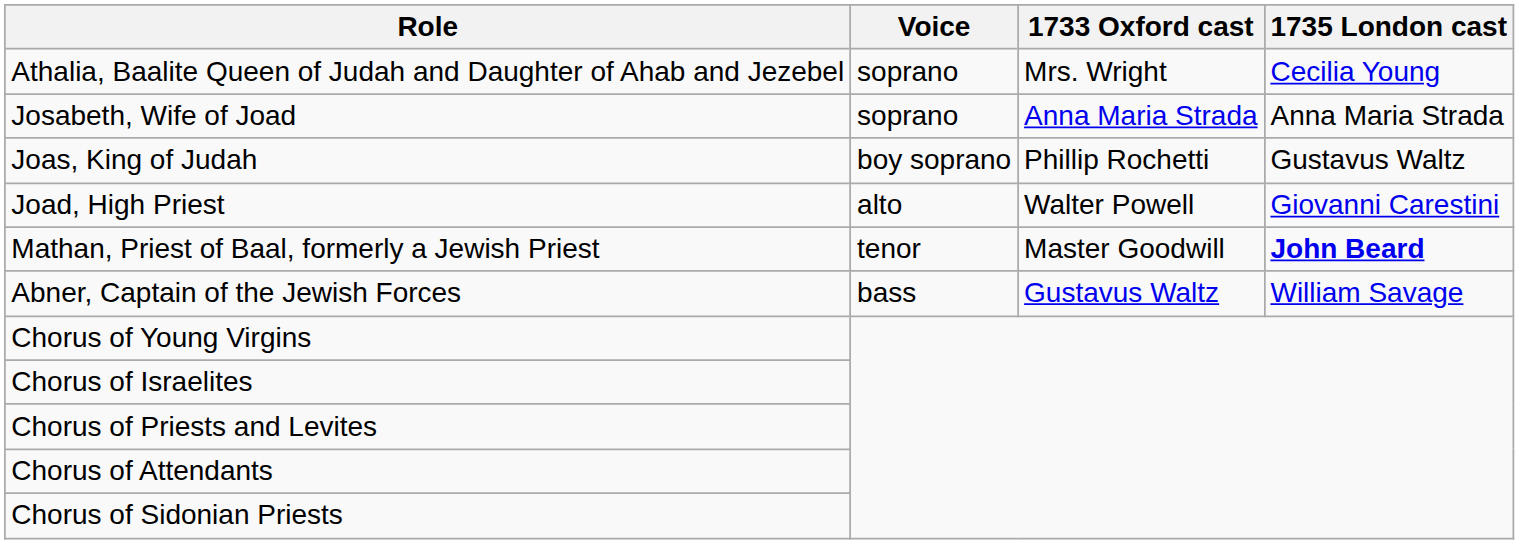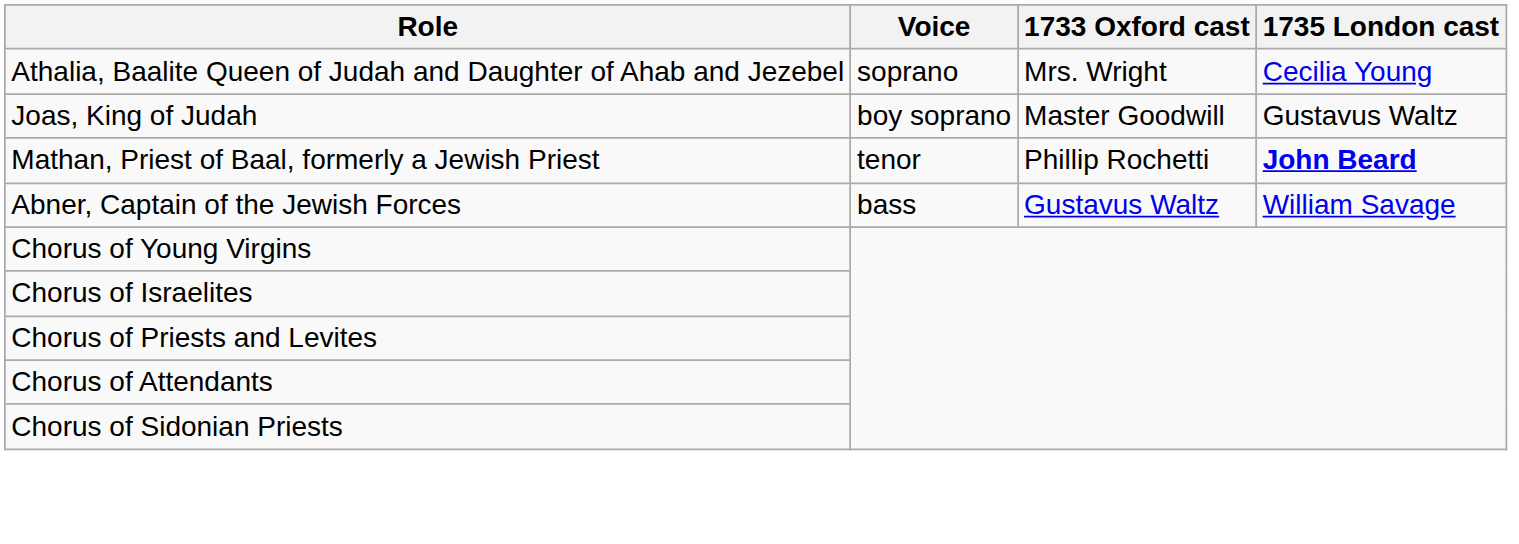- row: Josabeth, Wife of Joad | soprano | Anna Maria Strada | Anna Maria Strada
Joas, King of Judah | 1733 Oxford cast: Phillip Rochetti -> Master Goodwill
- row: Joad, High Priest | alto | Walter Powell | Giovanni Carestini
Mathan, Priest of Baal, formerly a Jewish Priest | 1733 Oxford cast: Master Goodwill -> Phillip Rochetti
